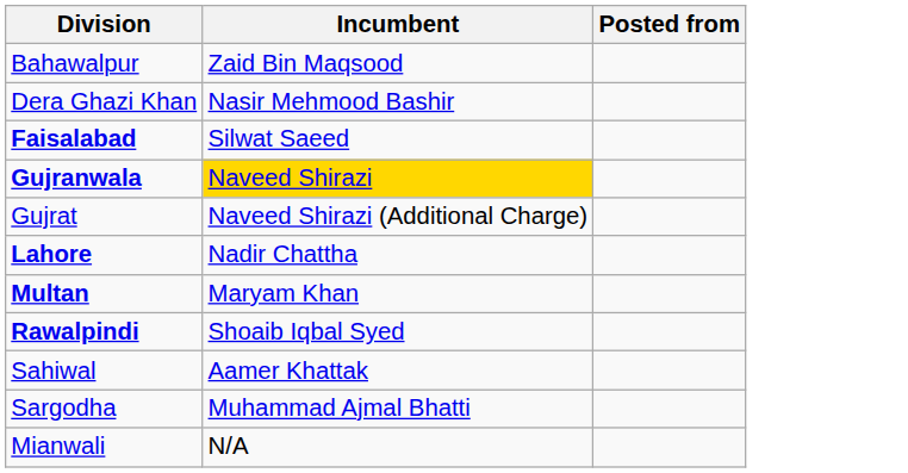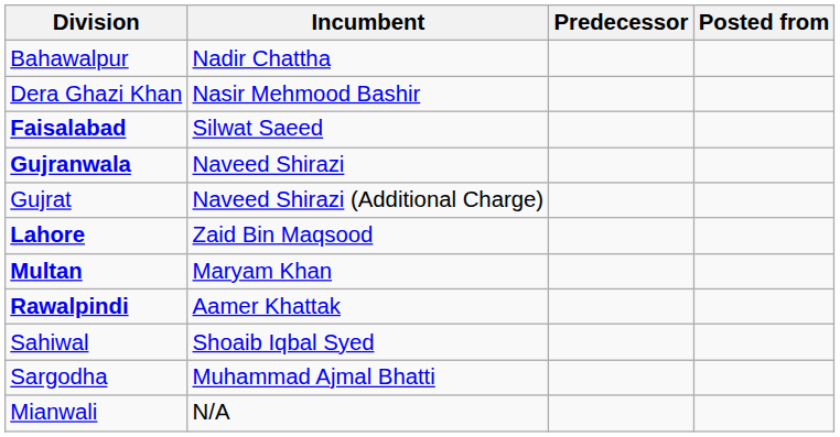+ column: Predecessor
Bahawalpur | Incumbent: Zaid Bin Maqsood -> Nadir Chattha
Gujranwala | Incumbent: gold background -> no background
Lahore | Incumbent: Nadir Chattha -> Zaid Bin Maqsood
Rawalpindi | Incumbent: Shoaib Iqbal Syed -> Aamer Khattak
Sahiwal | Incumbent: Aamer Khattak -> Shoaib Iqbal Syed
